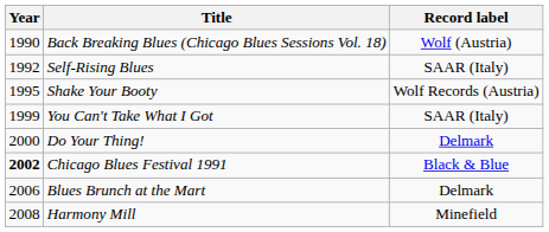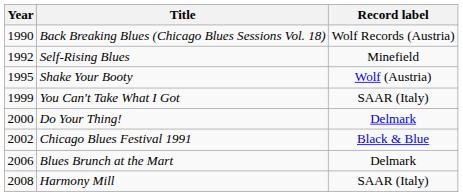Back Breaking Blues (Chicago Blues Sessions Vol. 18) | Record label: Wolf (Austria) -> Wolf Records (Austria)
Self-Rising Blues | Record label: SAAR (Italy) -> Minefield
Shake Your Booty | Record label: Wolf Records (Austria) -> Wolf (Austria)
Chicago Blues Festival 1991 | Year: bold -> normal
Harmony Mill | Record label: Minefield -> SAAR (Italy)
